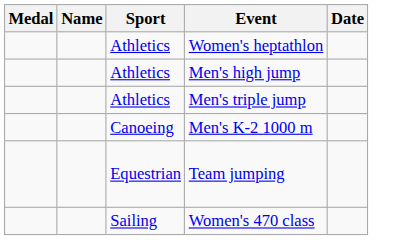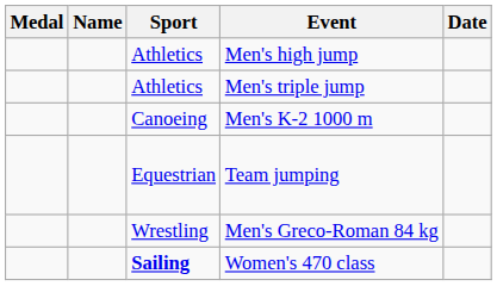- row: Athletics | Women's heptathlon
+ row: Wrestling | Men's Greco-Roman 84 kg
Women's 470 class | Sport: normal -> bold
